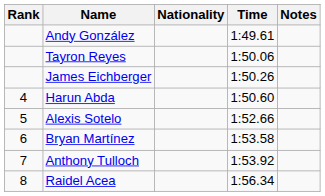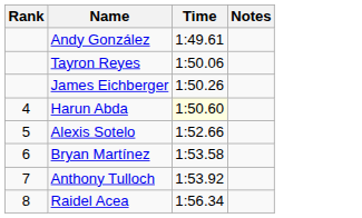- column: Nationality
Harun Abda | Time: no background -> lightyellow background
